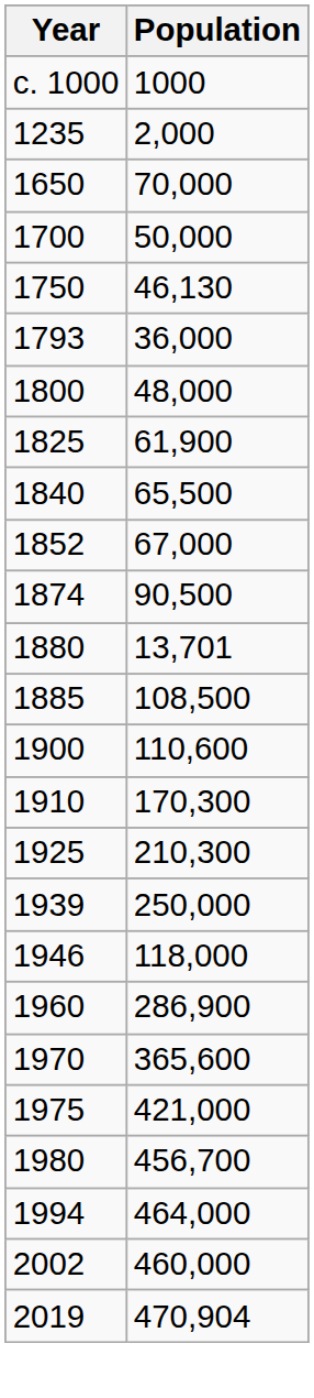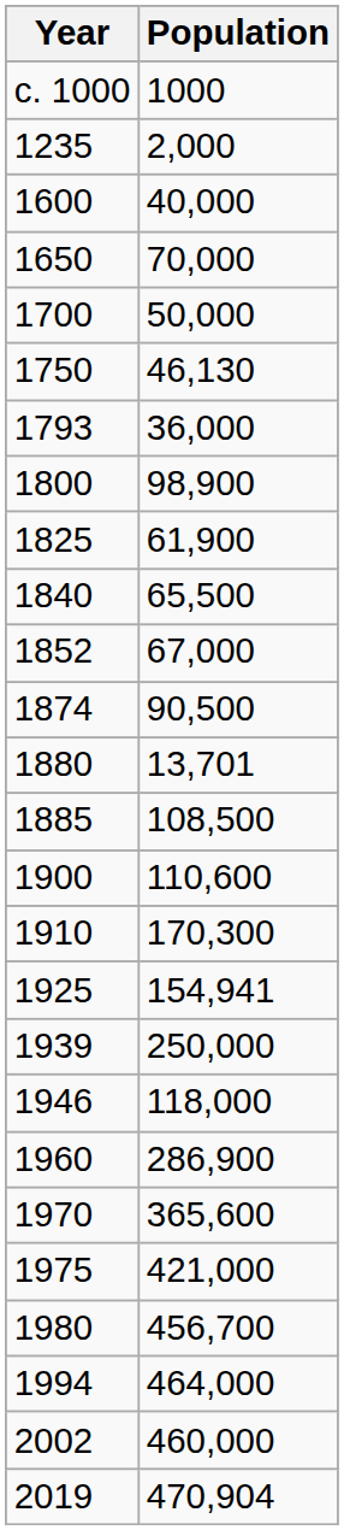+ row: 1600 | 40,000
1800 | Population: 48,000 -> 98,900
1925 | Population: 210,300 -> 154,941
